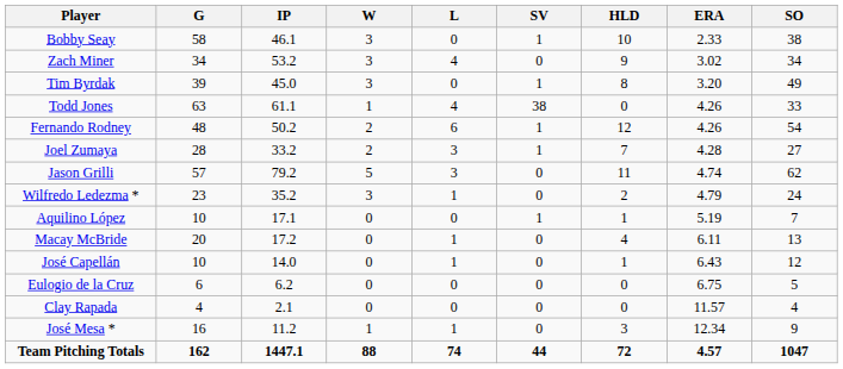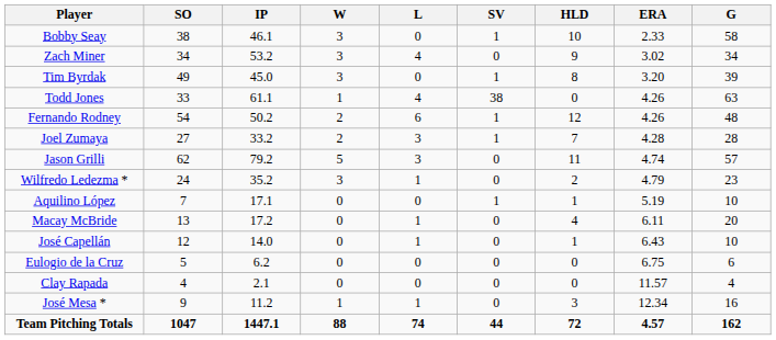columns swapped: G <-> SO
